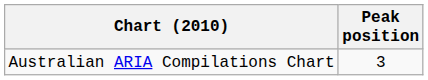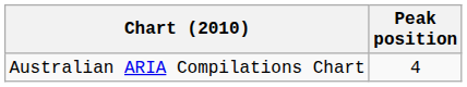Australian ARIA Compilations Chart | Peak position: 3 -> 4
